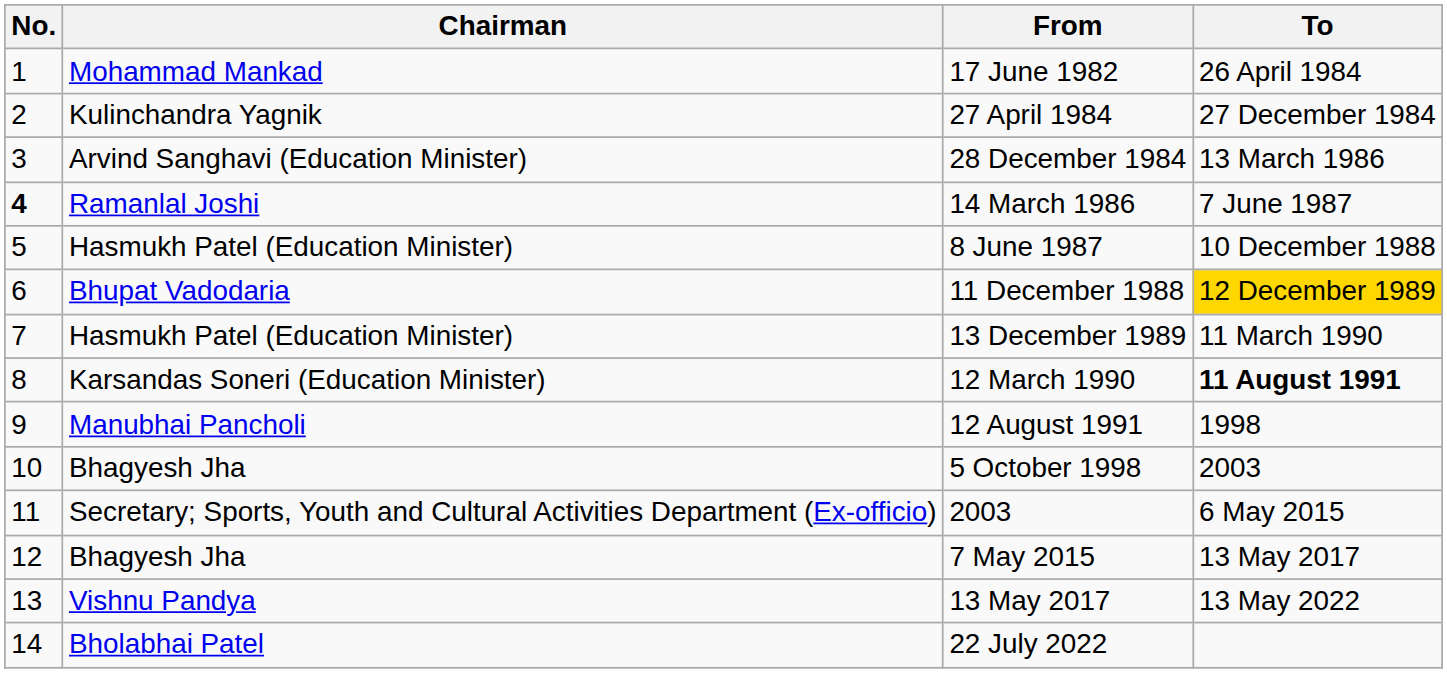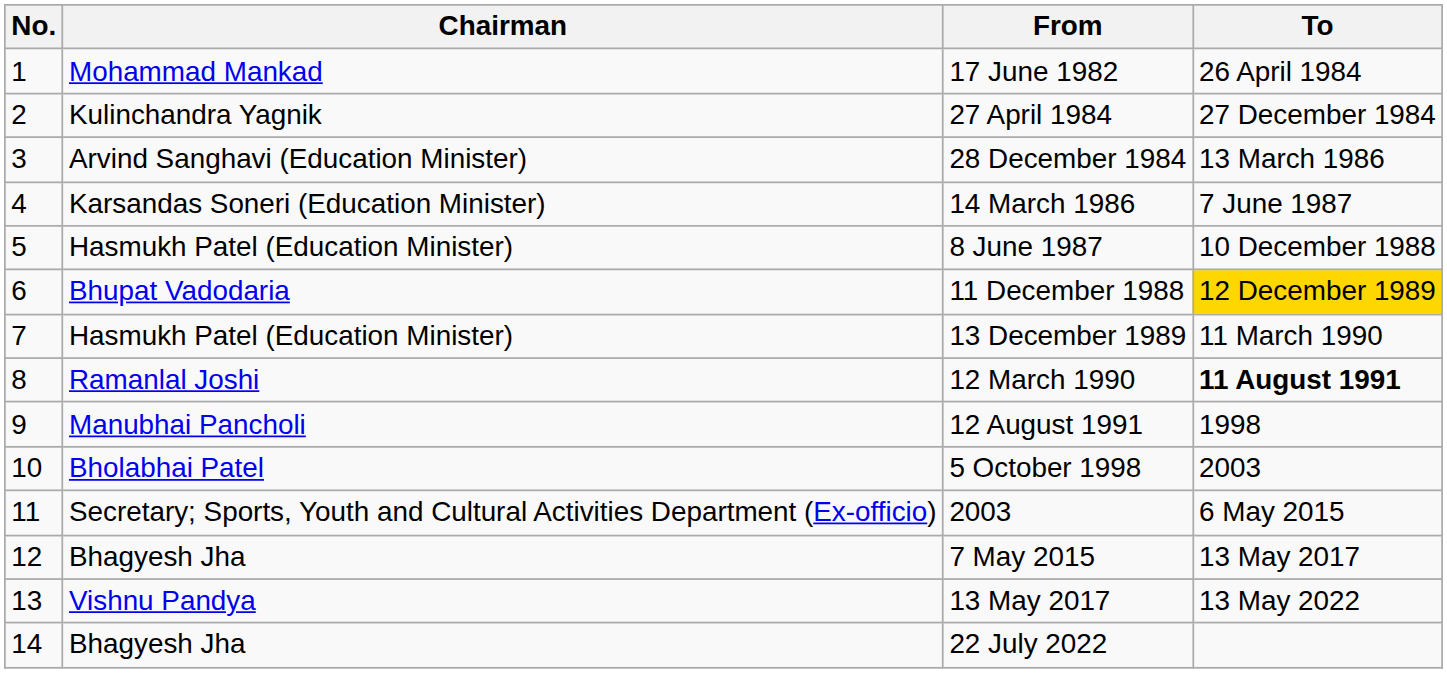14 March 1986 | No.: bold -> normal
14 March 1986 | Chairman: Ramanlal Joshi -> Karsandas Soneri (Education Minister)
12 March 1990 | Chairman: Karsandas Soneri (Education Minister) -> Ramanlal Joshi
5 October 1998 | Chairman: Bhagyesh Jha -> Bholabhai Patel
22 July 2022 | Chairman: Bholabhai Patel -> Bhagyesh Jha
